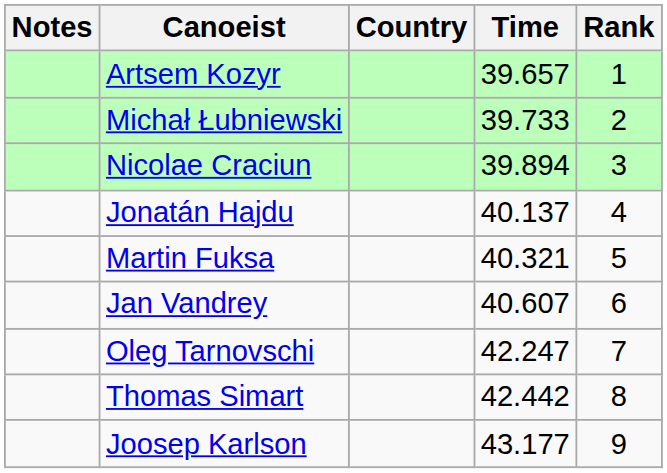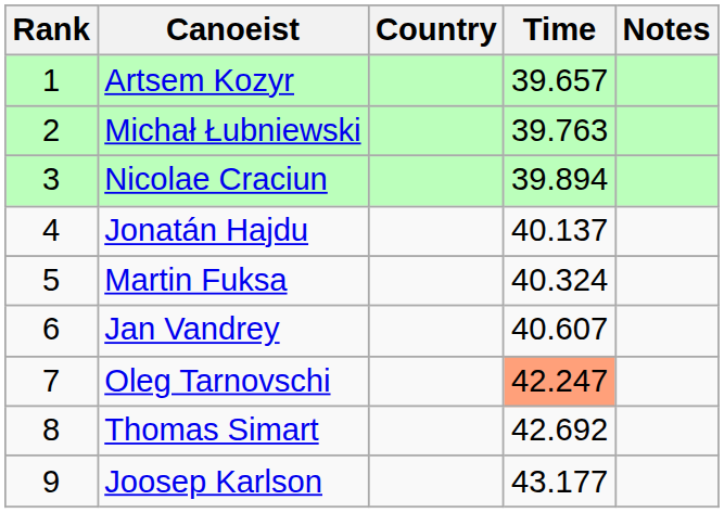columns swapped: Rank <-> Notes
Michał Łubniewski | Time: 39.733 -> 39.763
Martin Fuksa | Time: 40.321 -> 40.324
Oleg Tarnovschi | Time: no background -> lightsalmon background
Thomas Simart | Time: 42.442 -> 42.692
